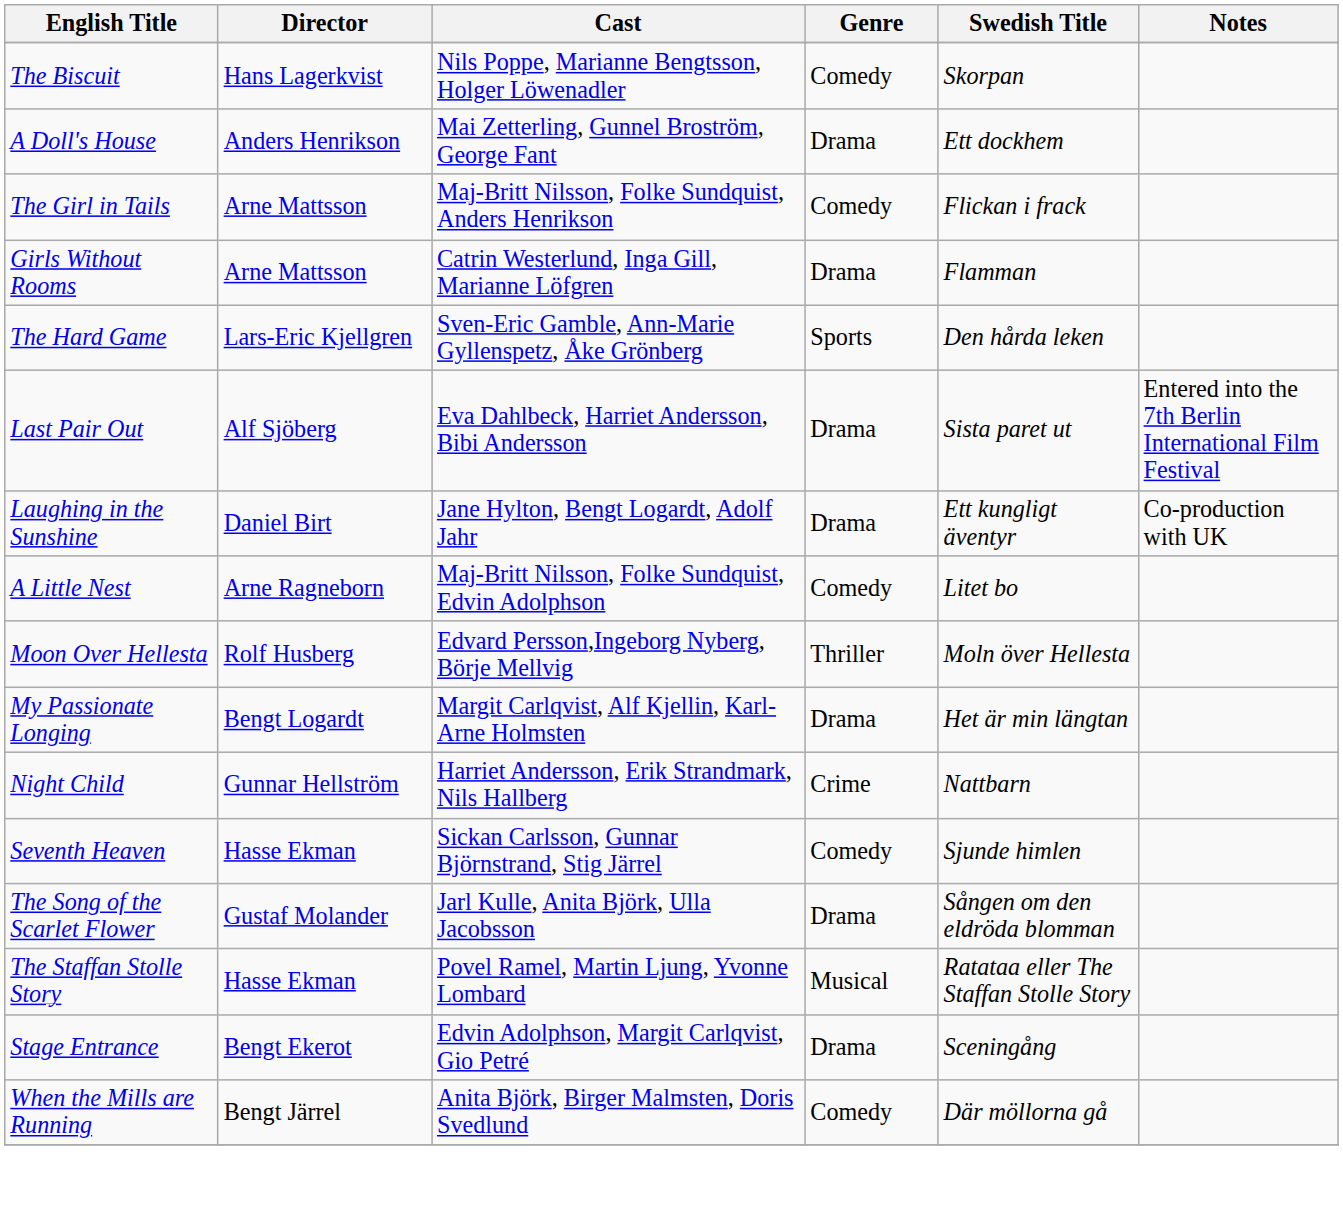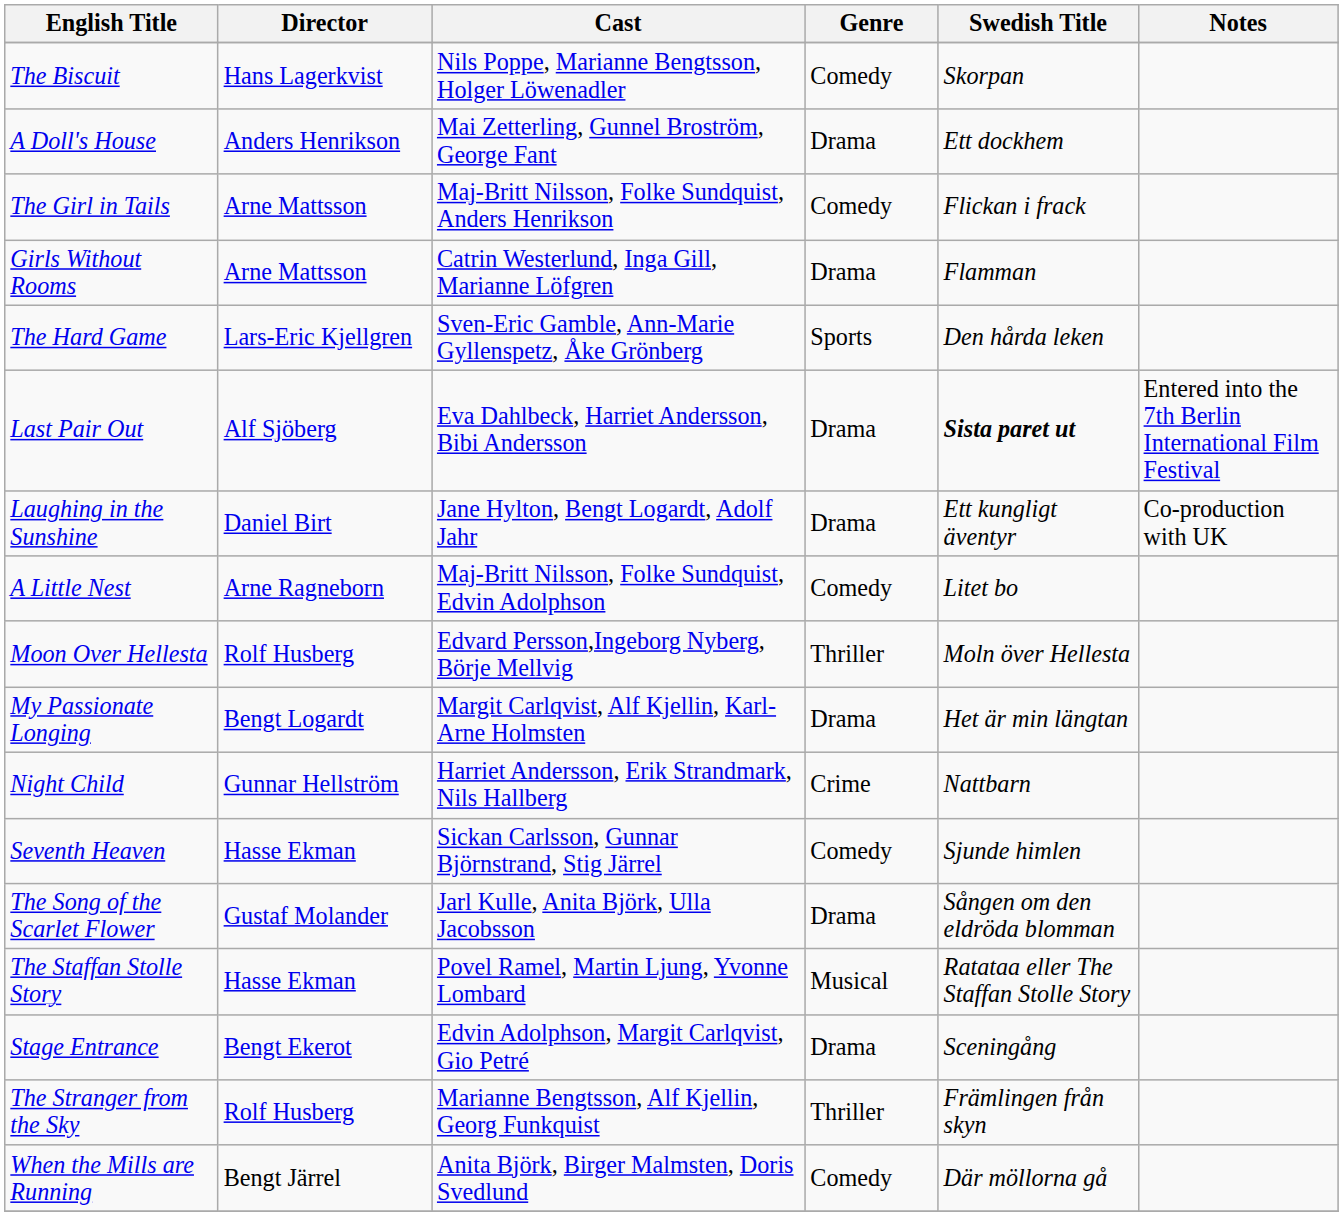Last Pair Out | Swedish Title: normal -> bold
+ row: The Stranger from the Sky | Rolf Husberg | Marianne Bengtsson, Alf Kjellin, Georg Funkquist | Thriller | Främlingen från skyn
